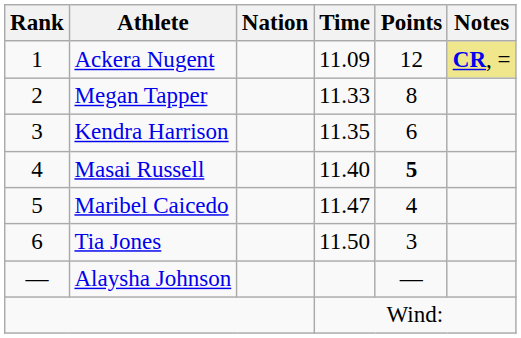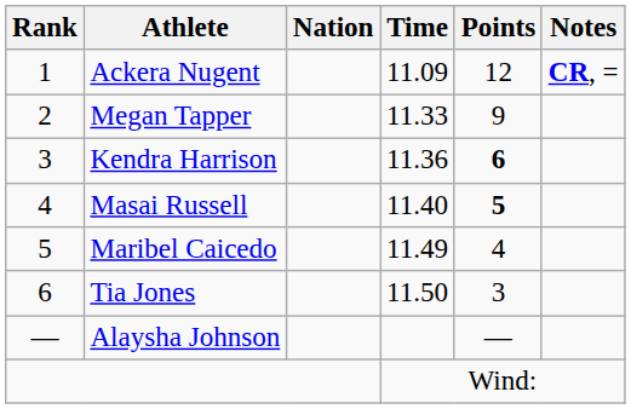Ackera Nugent | Notes: khaki background -> no background
Megan Tapper | Points: 8 -> 9
Kendra Harrison | Time: 11.35 -> 11.36
Kendra Harrison | Points: normal -> bold
Maribel Caicedo | Time: 11.47 -> 11.49
